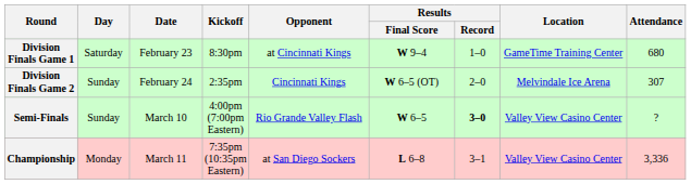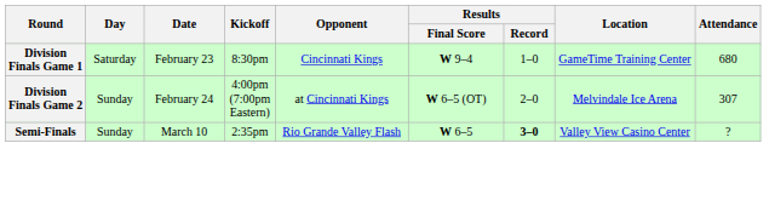Division Finals Game 1 | Opponent: at Cincinnati Kings -> Cincinnati Kings
Division Finals Game 2 | Kickoff: 2:35pm -> 4:00pm (7:00pm Eastern)
Division Finals Game 2 | Opponent: Cincinnati Kings -> at Cincinnati Kings
Semi-Finals | Kickoff: 4:00pm (7:00pm Eastern) -> 2:35pm
- row: Championship | Monday | March 11 | 7:35pm (10:35pm Eastern) | at San Diego Sockers | L 6–8 | 3–1 | Valley View Casino Center | 3,336
